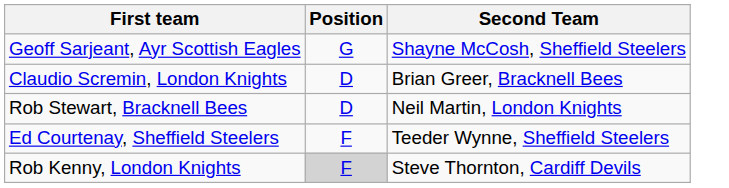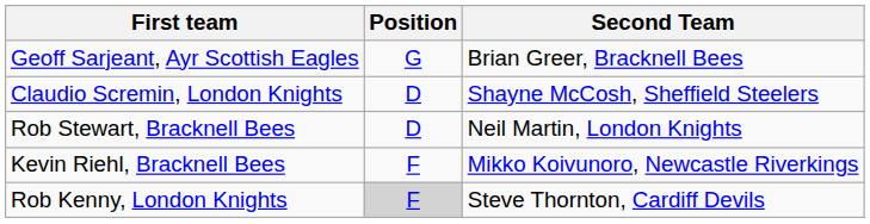Geoff Sarjeant, Ayr Scottish Eagles | Second Team: Shayne McCosh, Sheffield Steelers -> Brian Greer, Bracknell Bees
Claudio Scremin, London Knights | Second Team: Brian Greer, Bracknell Bees -> Shayne McCosh, Sheffield Steelers
- row: Ed Courtenay, Sheffield Steelers | F | Teeder Wynne, Sheffield Steelers
+ row: Kevin Riehl, Bracknell Bees | F | Mikko Koivunoro, Newcastle Riverkings
